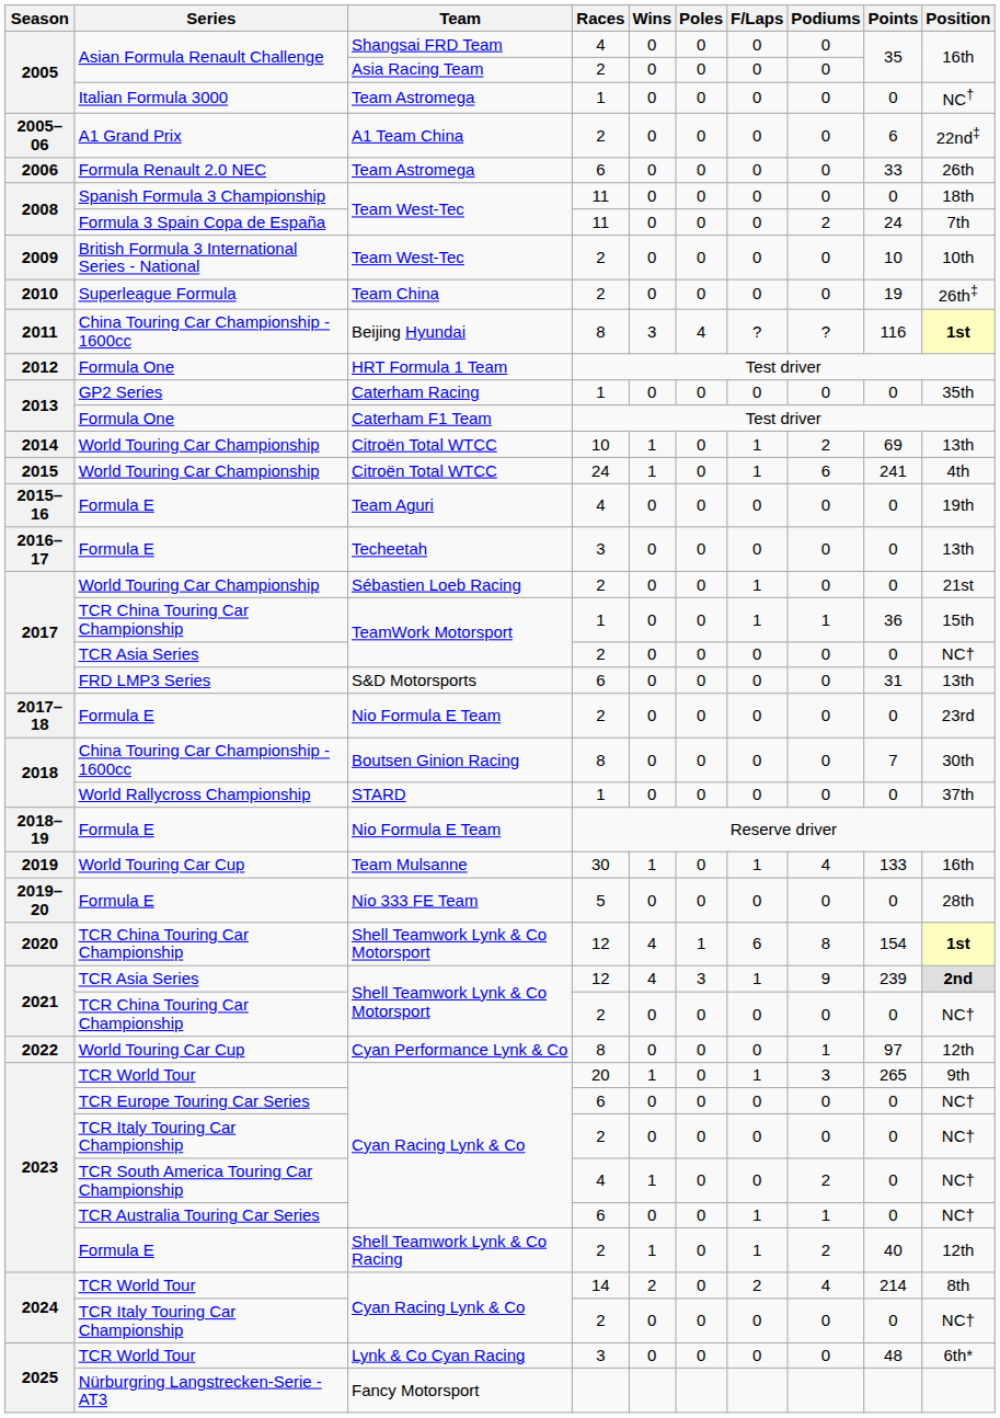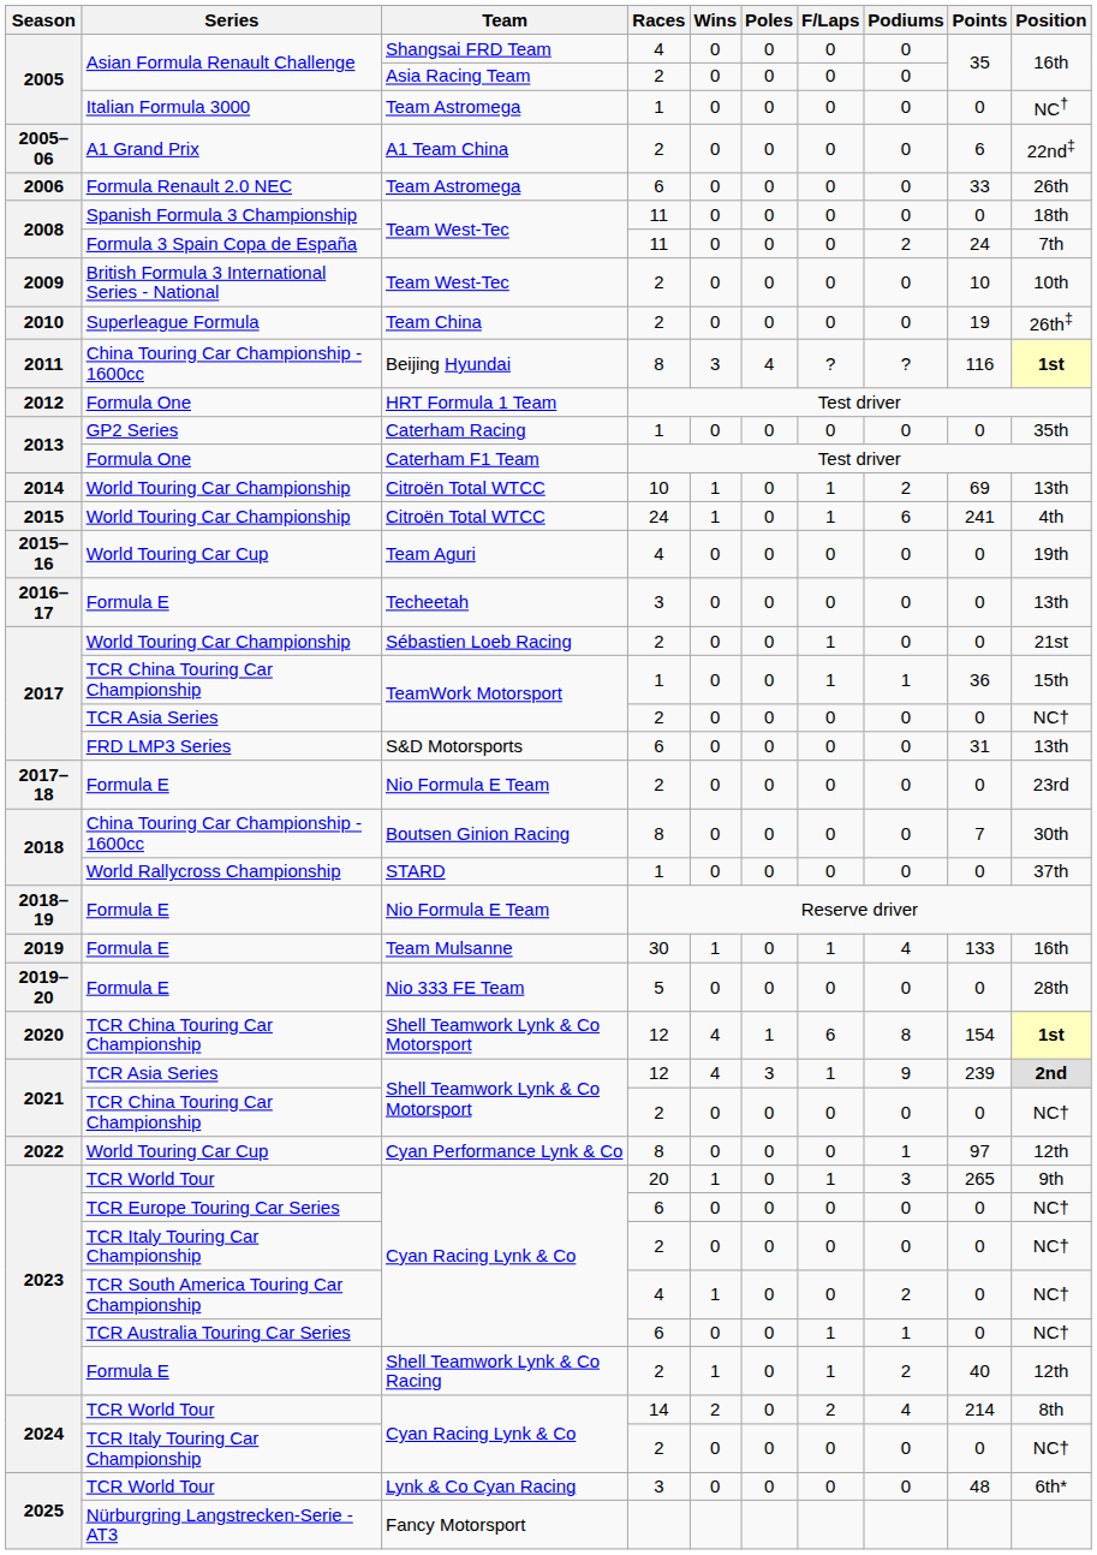Team Aguri | Series: Formula E -> World Touring Car Cup
Team Mulsanne | Series: World Touring Car Cup -> Formula E
